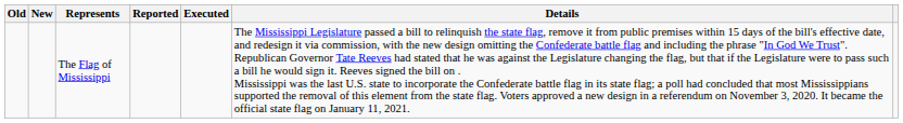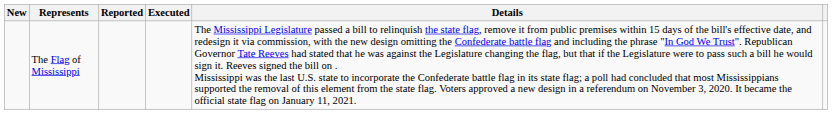- column: Old
